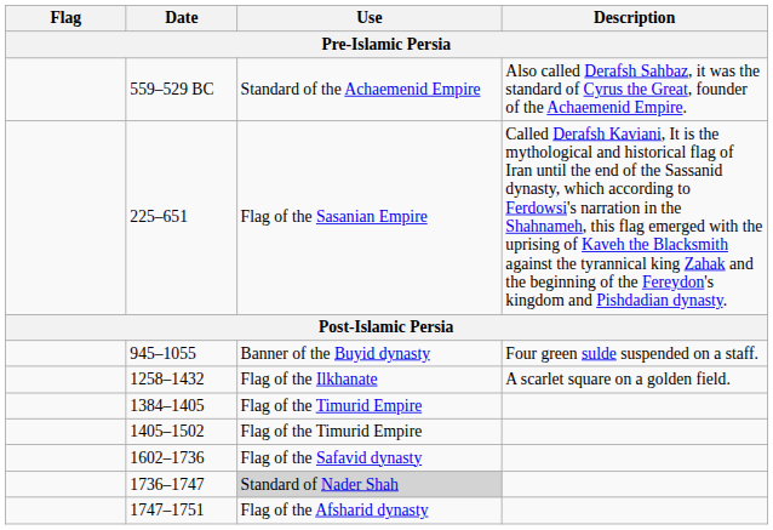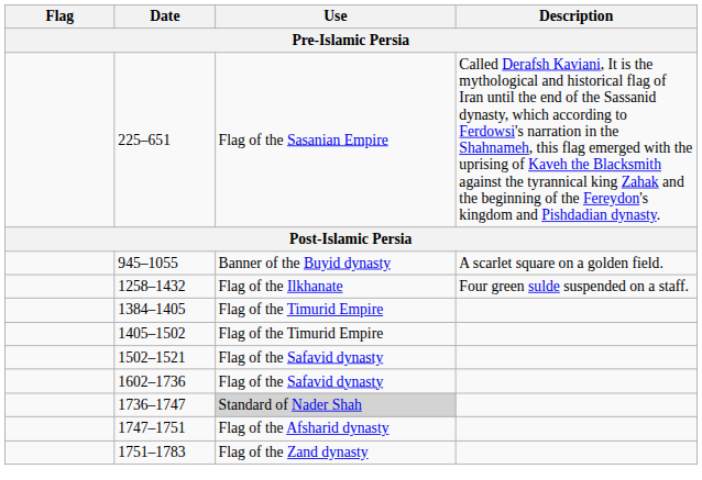- row: 559–529 BC | Standard of the Achaemenid Empire | Also called Derafsh Sahbaz, it was the standard of Cyrus the Great, founder of the Achaemenid Empire.
945–1055 | Description: Four green sulde suspended on a staff. -> A scarlet square on a golden field.
1258–1432 | Description: A scarlet square on a golden field. -> Four green sulde suspended on a staff.
+ row: 1502–1521 | Flag of the Safavid dynasty
+ row: 1751–1783 | Flag of the Zand dynasty
